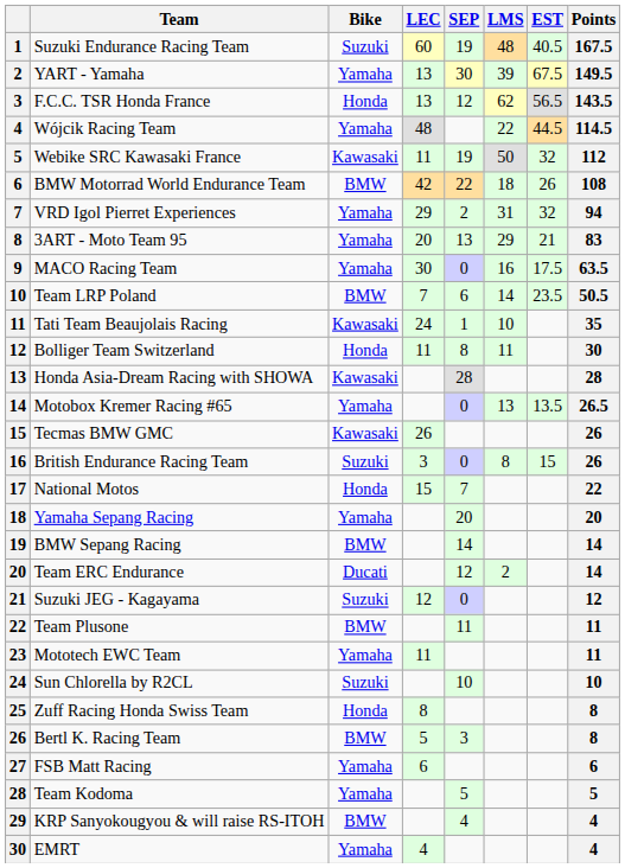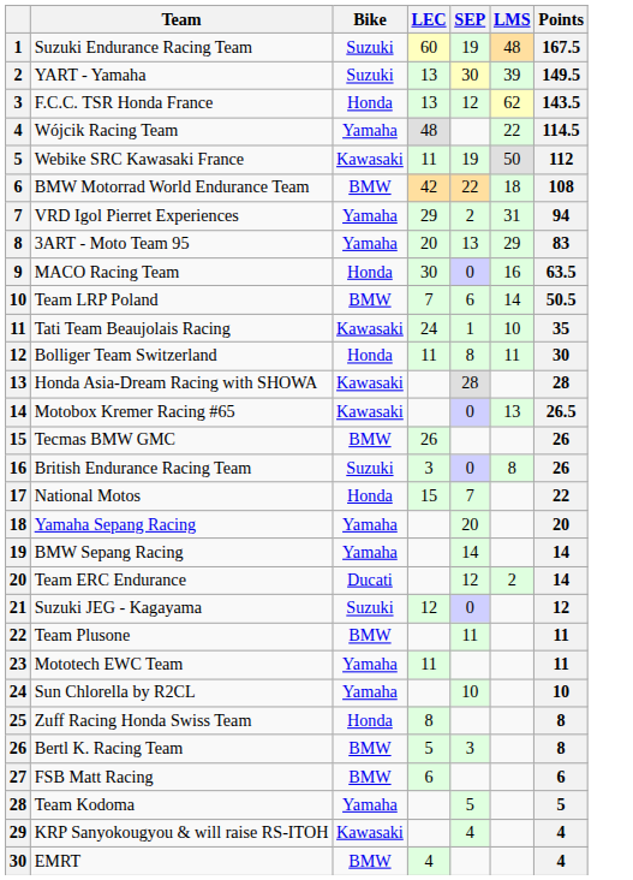- column: EST | 40.5 | 67.5 | 56.5 | 44.5 | 32 | 26 | 32 | 21 | 17.5 | 23.5 | 13.5 | 15
YART - Yamaha | Bike: Yamaha -> Suzuki
MACO Racing Team | Bike: Yamaha -> Honda
Motobox Kremer Racing #65 | Bike: Yamaha -> Kawasaki
Tecmas BMW GMC | Bike: Kawasaki -> BMW
BMW Sepang Racing | Bike: BMW -> Yamaha
Sun Chlorella by R2CL | Bike: Suzuki -> Yamaha
FSB Matt Racing | Bike: Yamaha -> BMW
KRP Sanyokougyou & will raise RS-ITOH | Bike: BMW -> Kawasaki
EMRT | Bike: Yamaha -> BMW
